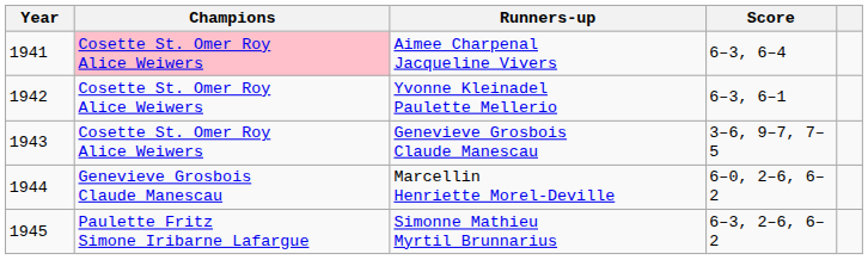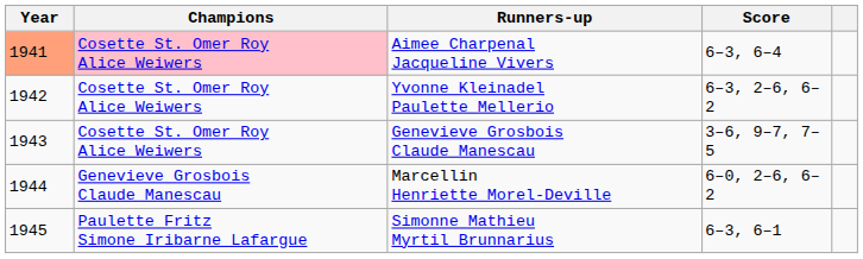Aimee Charpenal Jacqueline Vivers | Year: no background -> lightsalmon background
Yvonne Kleinadel Paulette Mellerio | Score: 6–3, 6–1 -> 6–3, 2–6, 6–2
Simonne Mathieu Myrtil Brunnarius | Score: 6–3, 2–6, 6–2 -> 6–3, 6–1
